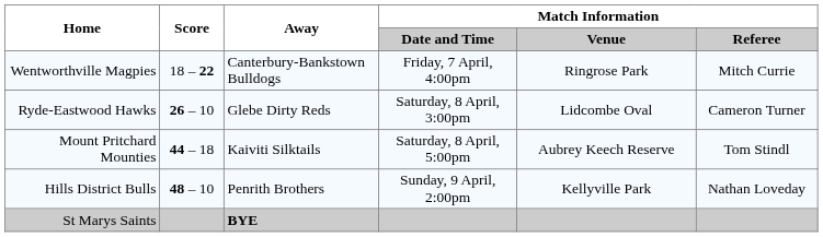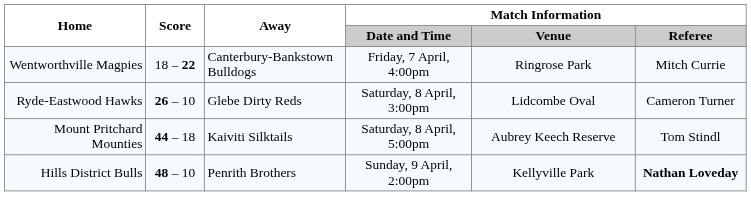Hills District Bulls | Match Information / Referee: normal -> bold
- row: St Marys Saints | BYE
